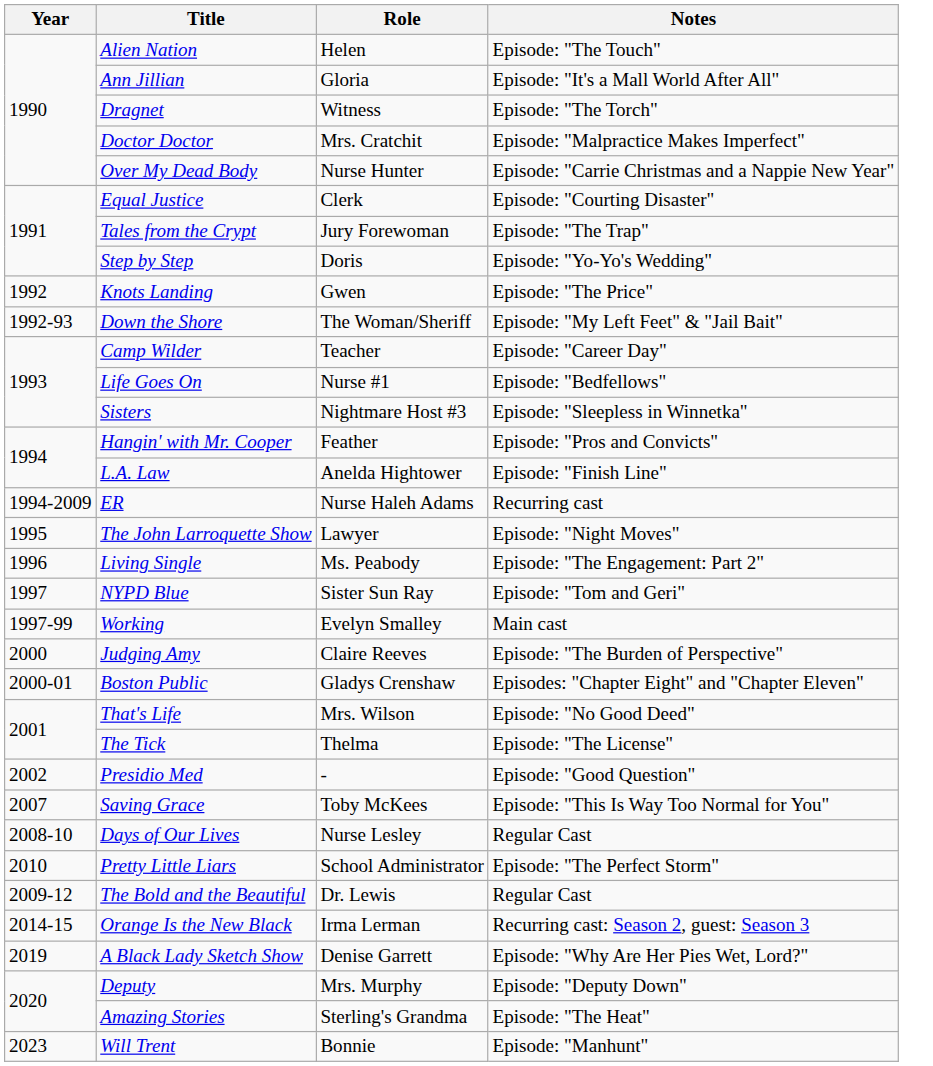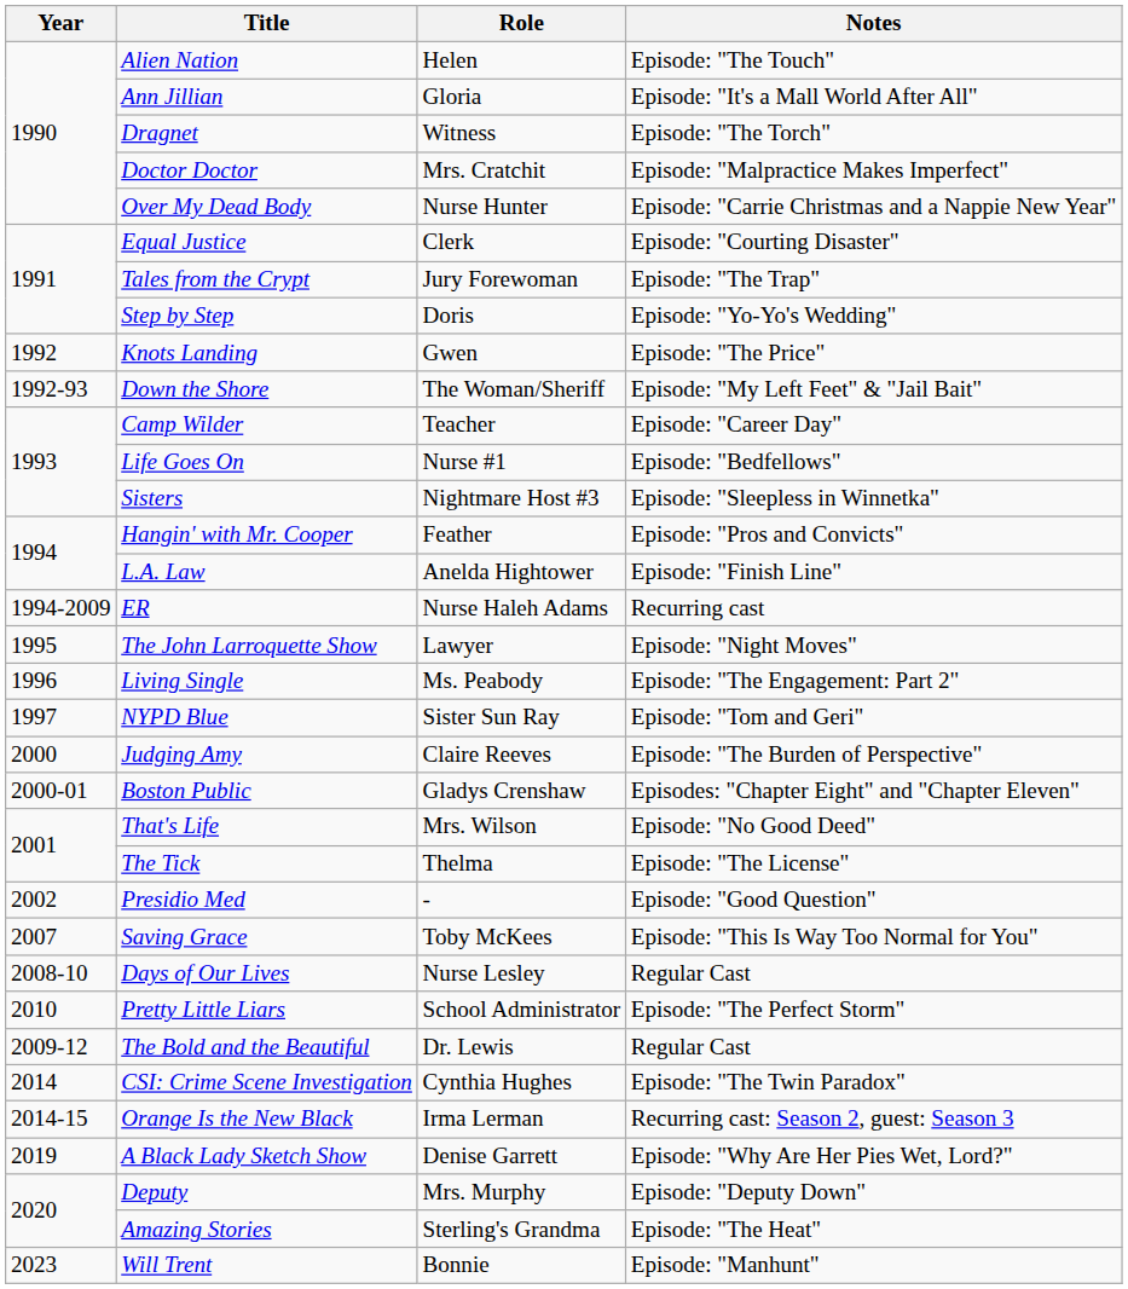- row: 1997-99 | Working | Evelyn Smalley | Main cast
+ row: 2014 | CSI: Crime Scene Investigation | Cynthia Hughes | Episode: "The Twin Paradox"
